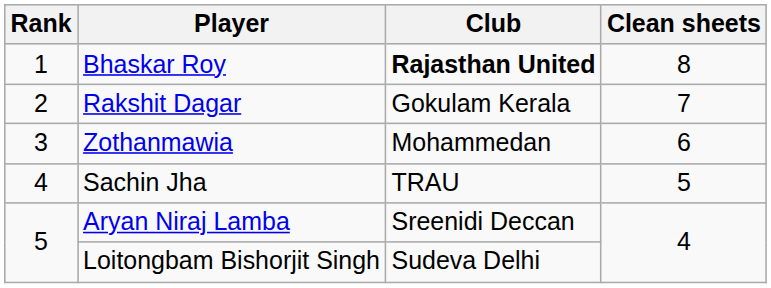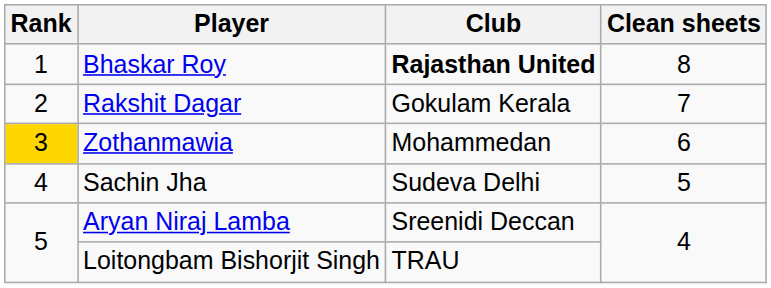Zothanmawia | Rank: no background -> gold background
Sachin Jha | Club: TRAU -> Sudeva Delhi
Loitongbam Bishorjit Singh | Club: Sudeva Delhi -> TRAU
